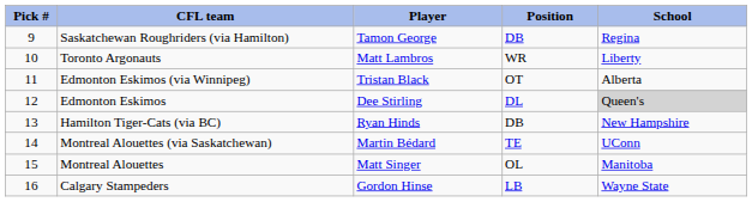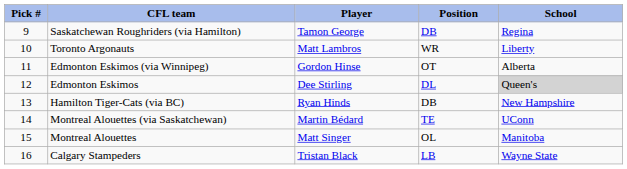Edmonton Eskimos (via Winnipeg) | Player: Tristan Black -> Gordon Hinse
Calgary Stampeders | Player: Gordon Hinse -> Tristan Black
